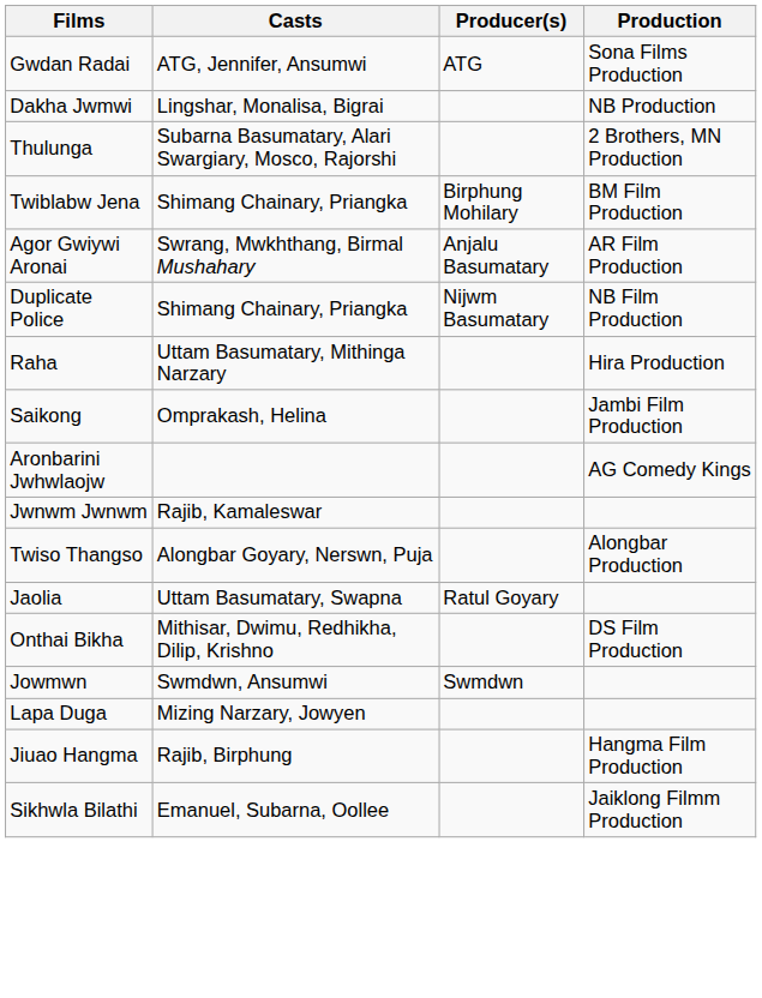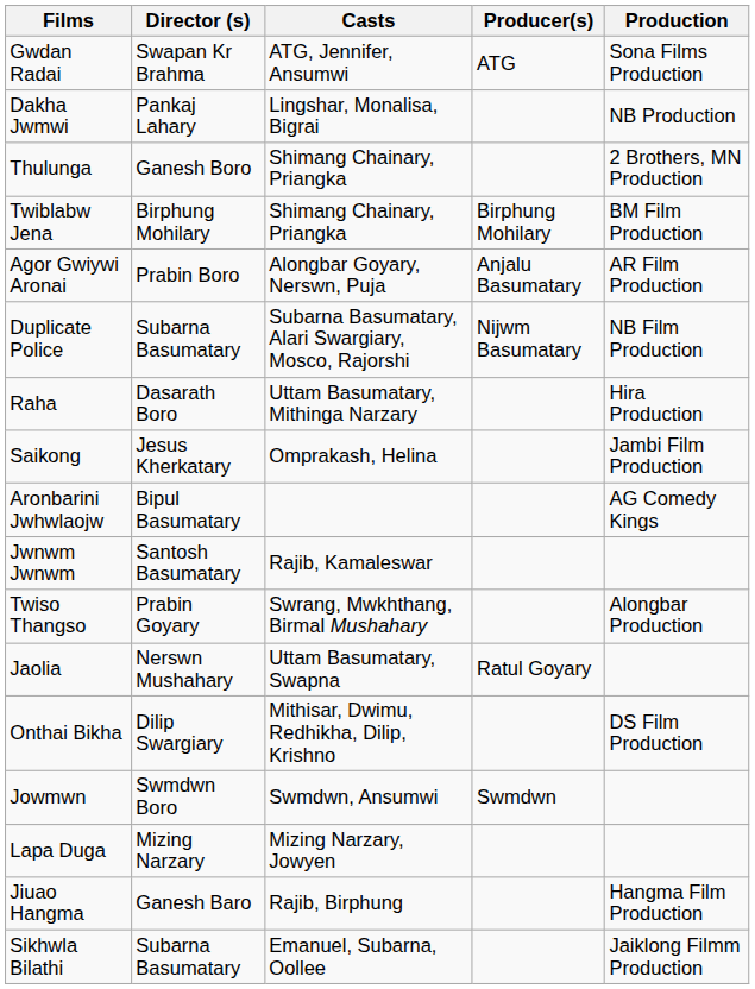+ column: Director (s) | Swapan Kr Brahma | Pankaj Lahary | Ganesh Boro | Birphung Mohilary | Prabin Boro | Subarna Basumatary | Dasarath Boro | Jesus Kherkatary | Bipul Basumatary | Santosh Basumatary | Prabin Goyary | Nerswn Mushahary | Dilip Swargiary | Swmdwn Boro | Mizing Narzary | Ganesh Baro | Subarna Basumatary
Thulunga | Casts: Subarna Basumatary, Alari Swargiary, Mosco, Rajorshi -> Shimang Chainary, Priangka
Agor Gwiywi Aronai | Casts: Swrang, Mwkhthang, Birmal Mushahary -> Alongbar Goyary, Nerswn, Puja
Duplicate Police | Casts: Shimang Chainary, Priangka -> Subarna Basumatary, Alari Swargiary, Mosco, Rajorshi
Twiso Thangso | Casts: Alongbar Goyary, Nerswn, Puja -> Swrang, Mwkhthang, Birmal Mushahary
